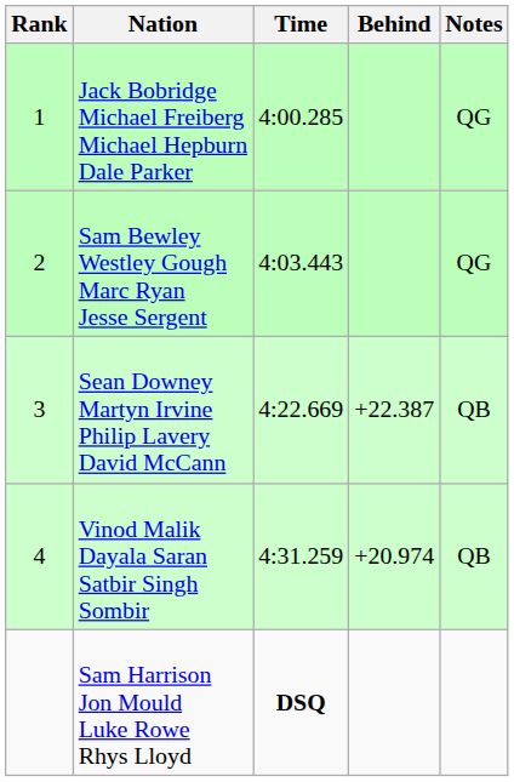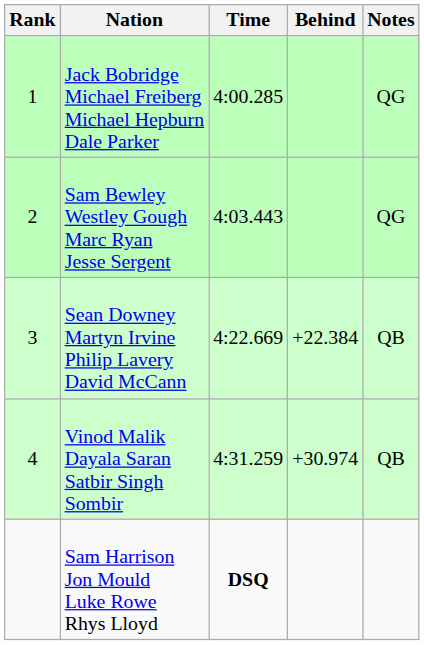Sean Downey Martyn Irvine Philip Lavery David McCann | Behind: +22.387 -> +22.384
Vinod Malik Dayala Saran Satbir Singh Sombir | Behind: +20.974 -> +30.974
